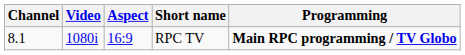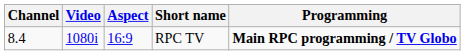RPC TV | Channel: 8.1 -> 8.4
